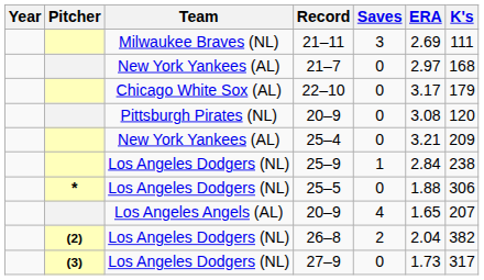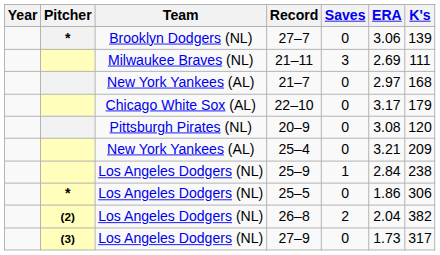+ row: * | Brooklyn Dodgers (NL) | 27–7 | 0 | 3.06 | 139
25–5 | ERA: 1.88 -> 1.86
- row: Los Angeles Angels (AL) | 20–9 | 4 | 1.65 | 207
